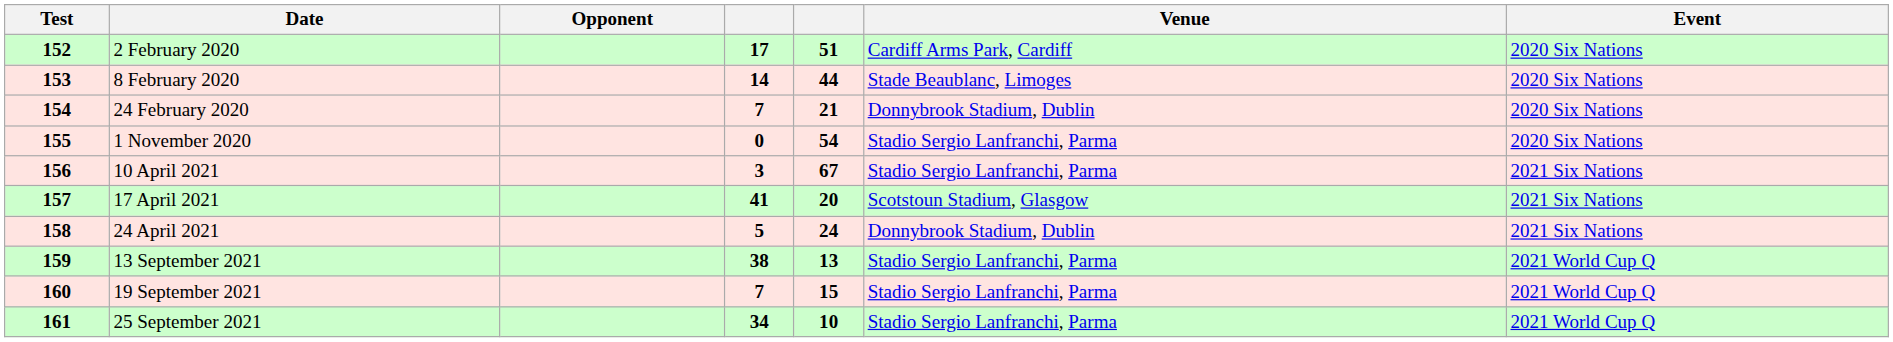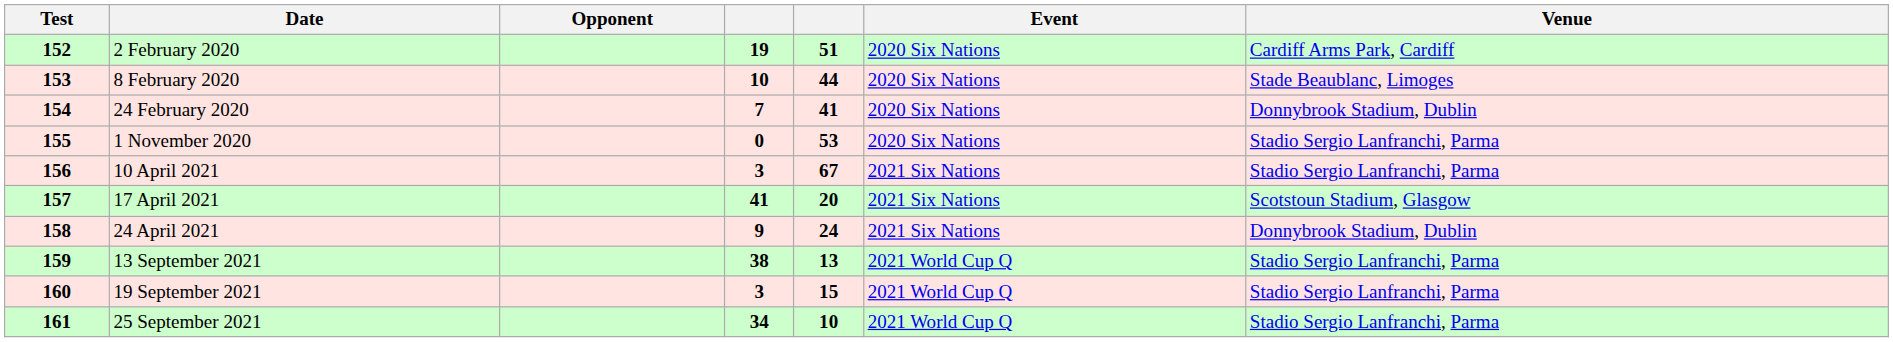columns swapped: Venue <-> Event
2 February 2020 | column 4: 17 -> 19
8 February 2020 | column 4: 14 -> 10
24 February 2020 | column 5: 21 -> 41
1 November 2020 | column 5: 54 -> 53
24 April 2021 | column 4: 5 -> 9
19 September 2021 | column 4: 7 -> 3
